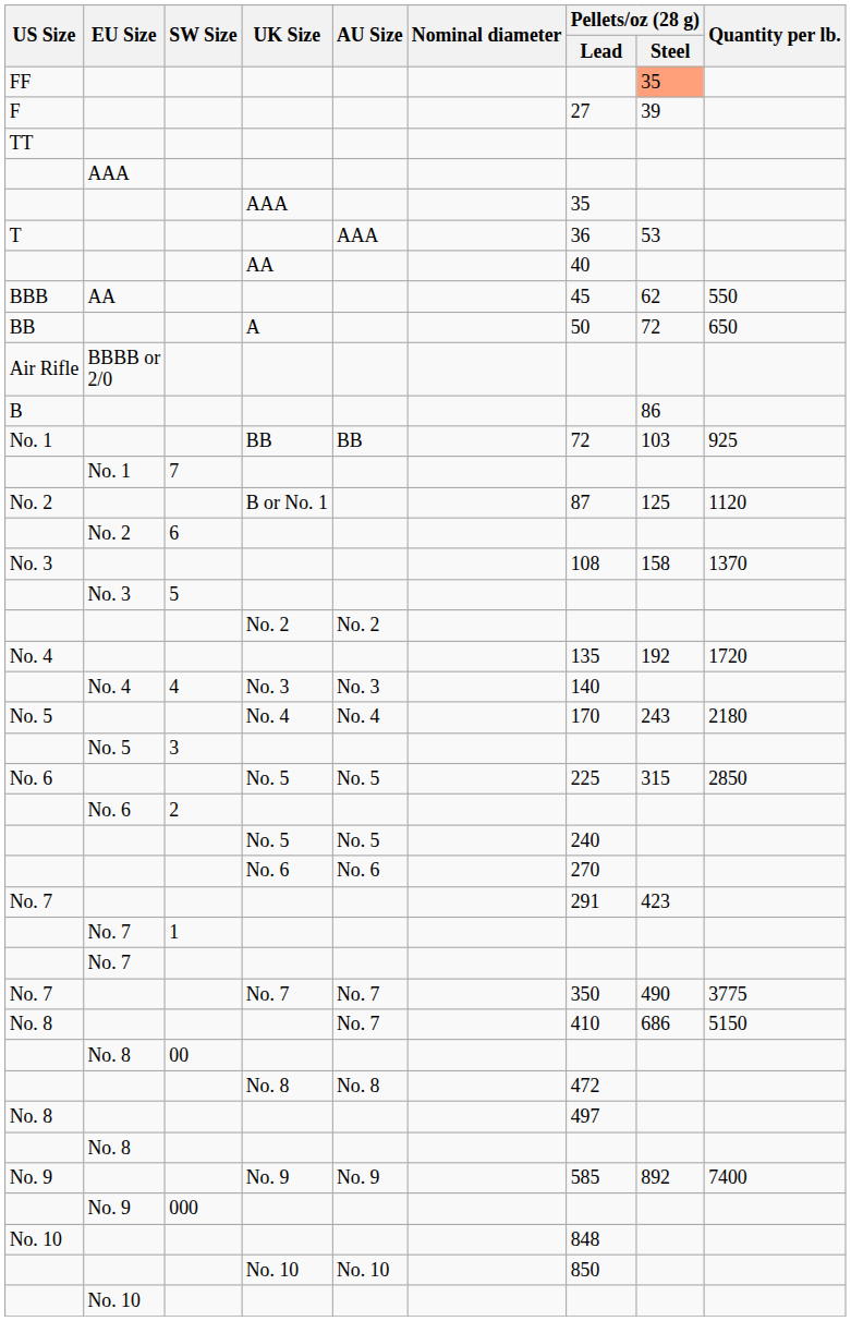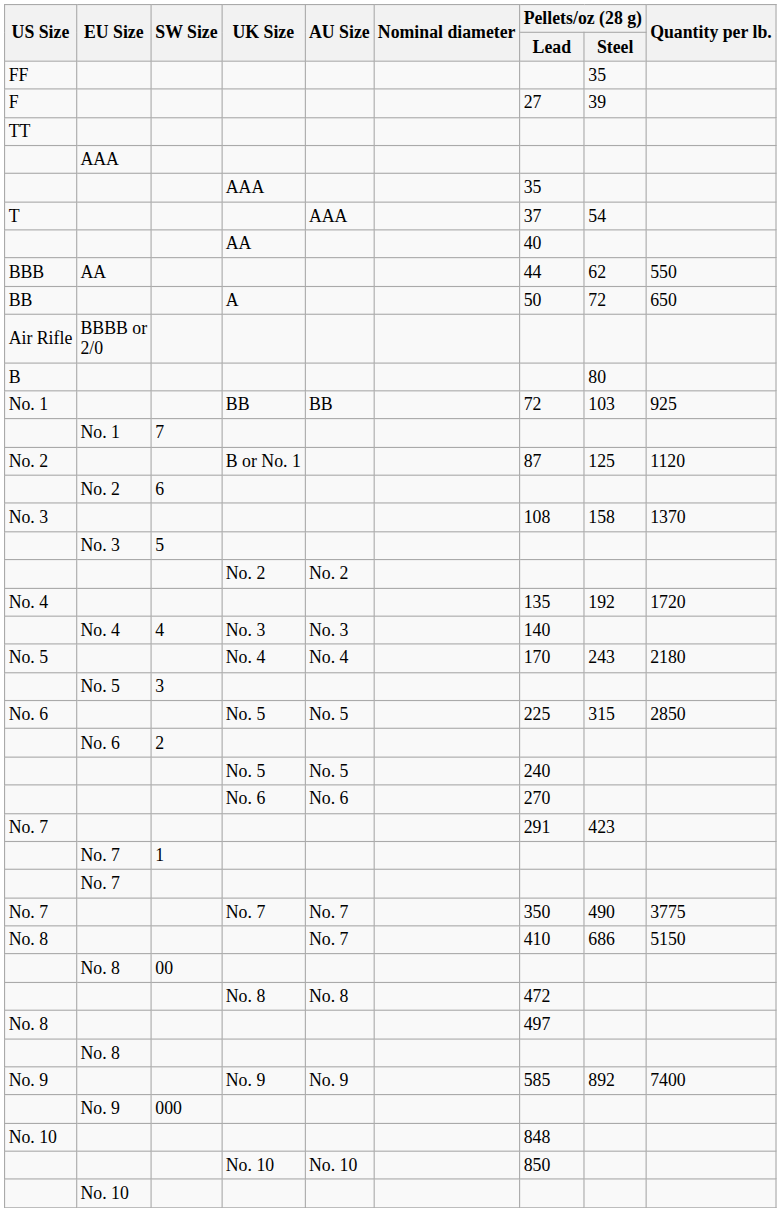FF | Pellets/oz (28 g) / Steel: lightsalmon background -> no background
T | Pellets/oz (28 g) / Lead: 36 -> 37
T | Pellets/oz (28 g) / Steel: 53 -> 54
BBB | Pellets/oz (28 g) / Lead: 45 -> 44
B | Pellets/oz (28 g) / Steel: 86 -> 80
